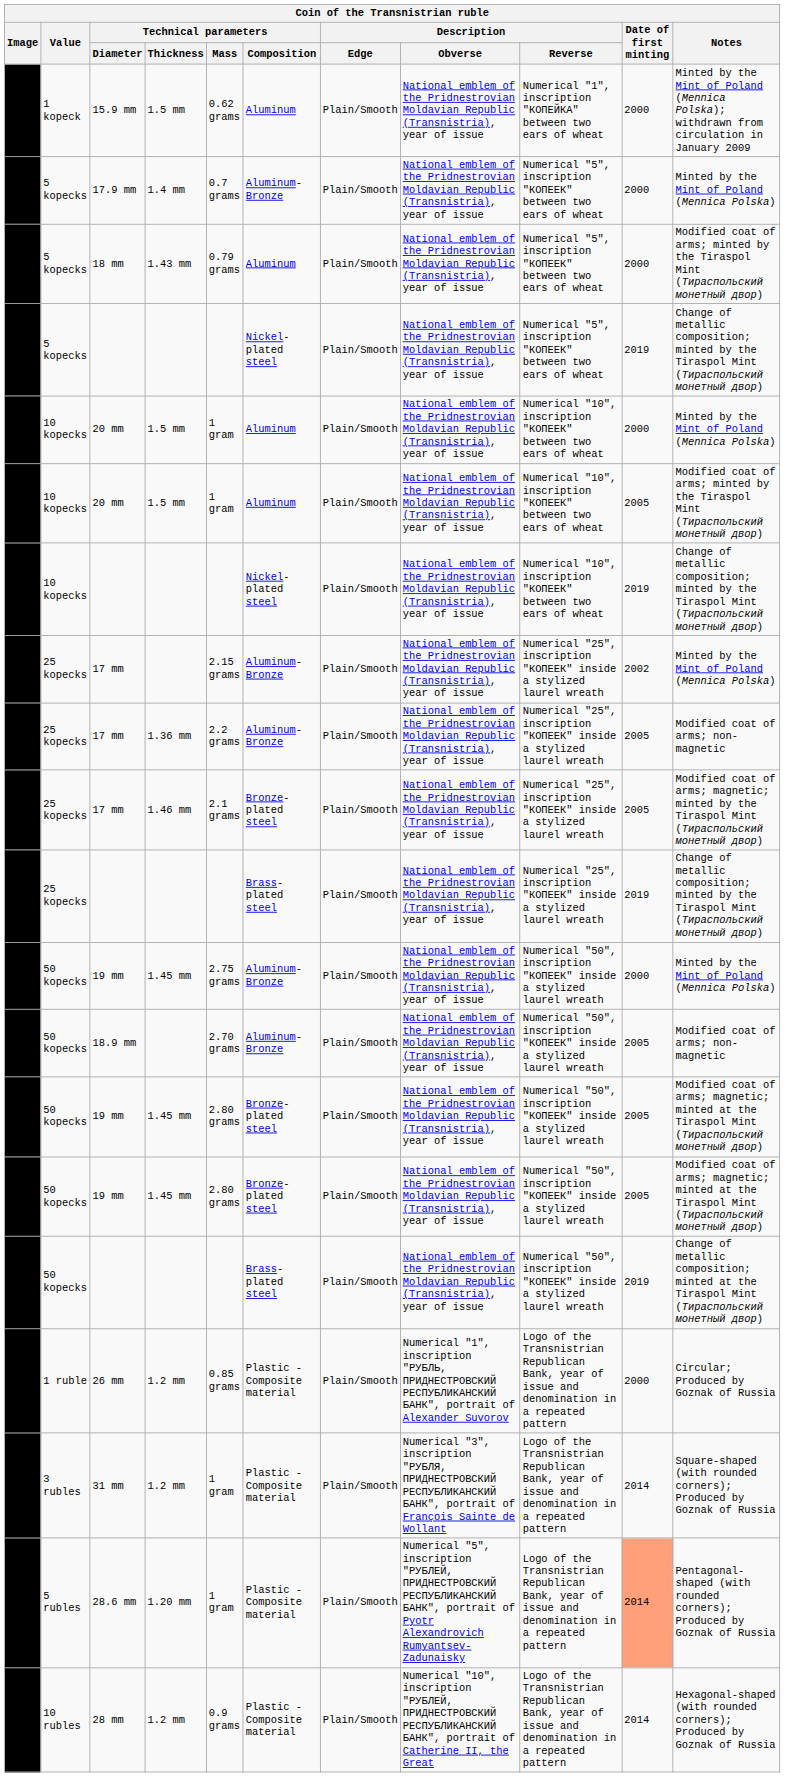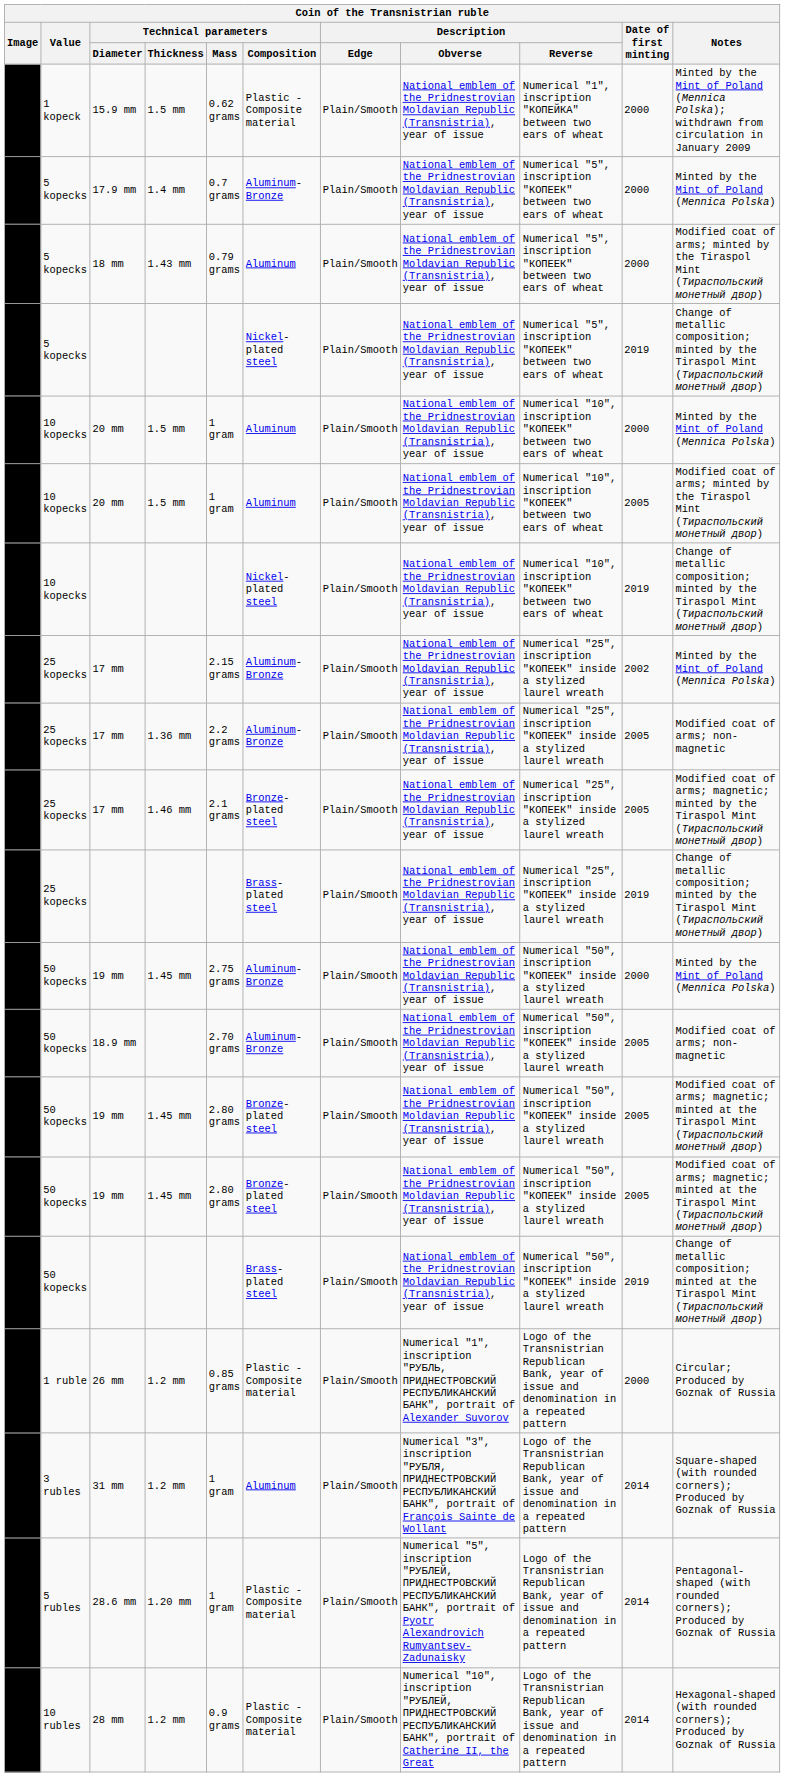15.9 mm | Technical parameters / Composition: Aluminum -> Plastic - Composite material
31 mm | Technical parameters / Composition: Plastic - Composite material -> Aluminum
28.6 mm | Date of first minting: lightsalmon background -> no background
